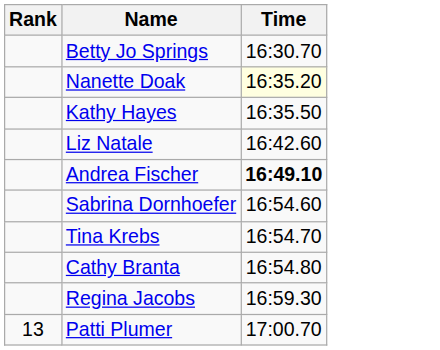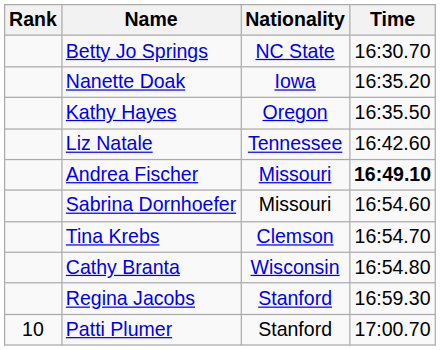+ column: Nationality | NC State | Iowa | Oregon | Tennessee | Missouri | Missouri | Clemson | Wisconsin | Stanford | Stanford
Nanette Doak | Time: lightyellow background -> no background
Patti Plumer | Rank: 13 -> 10
